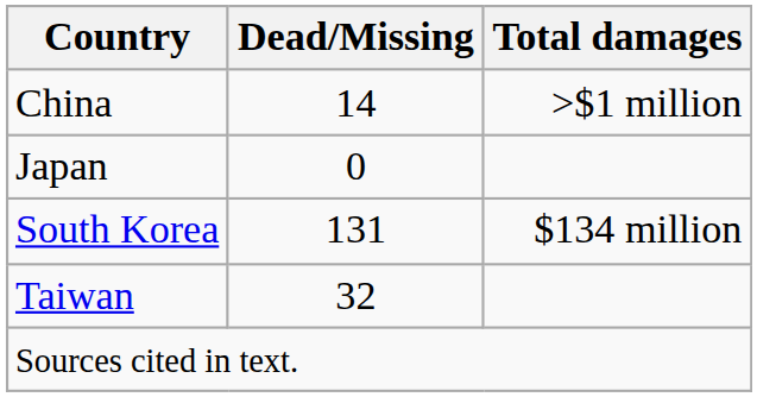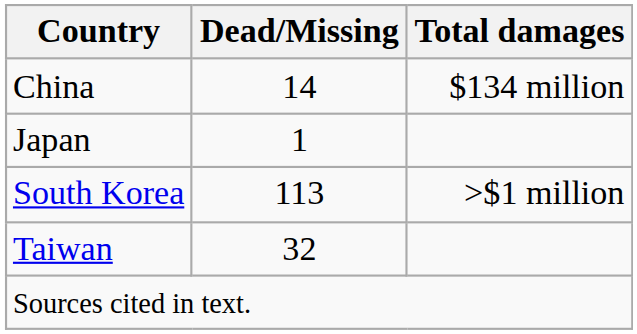China | Total damages: >$1 million -> $134 million
Japan | Dead/Missing: 0 -> 1
South Korea | Dead/Missing: 131 -> 113
South Korea | Total damages: $134 million -> >$1 million
